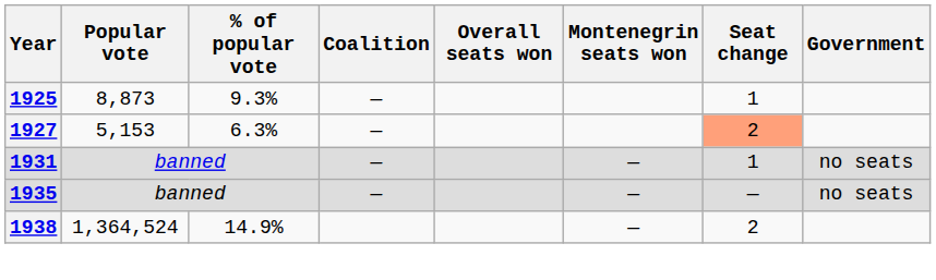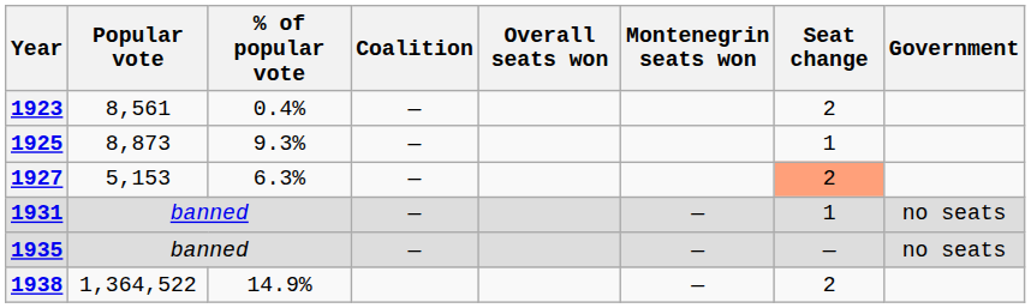+ row: 1923 | 8,561 | 0.4% | — | 2
1938 | Popular vote: 1,364,524 -> 1,364,522
